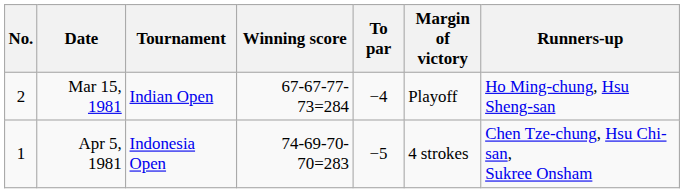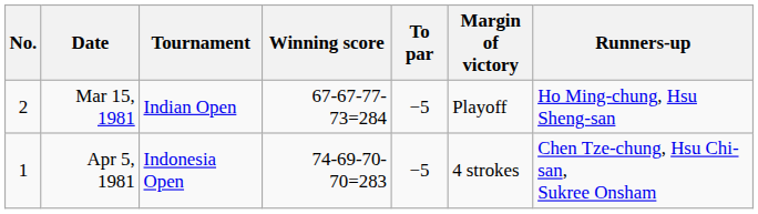Mar 15, 1981 | To par: −4 -> −5
